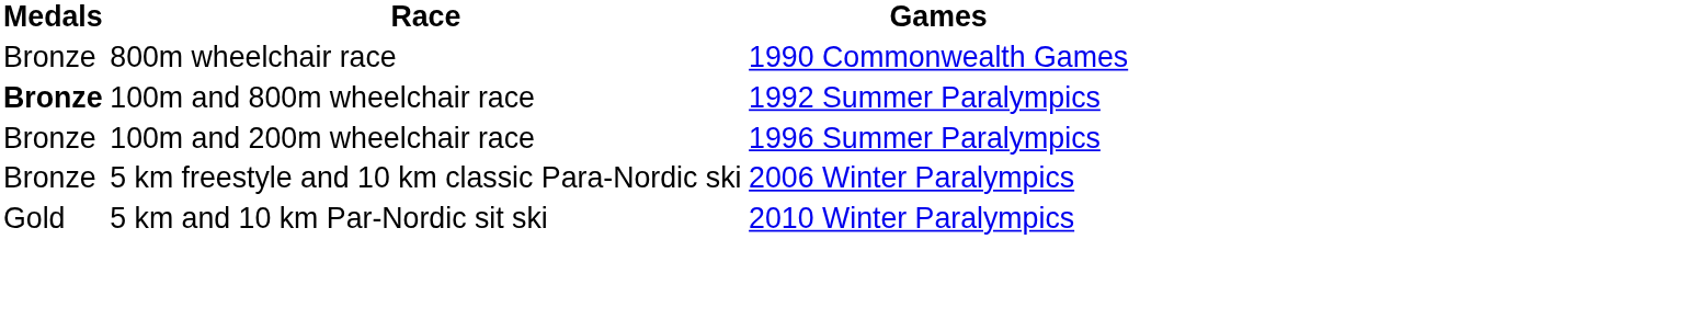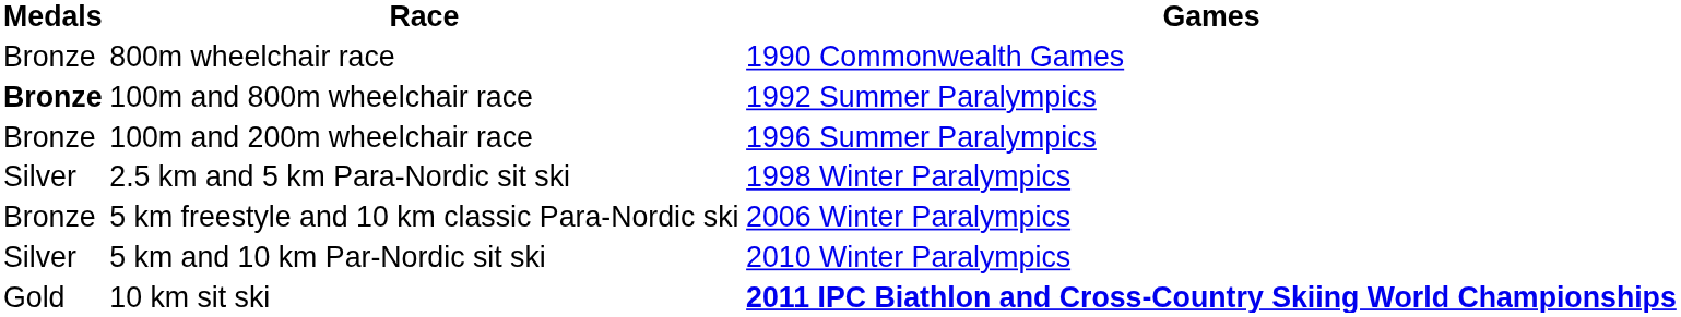+ row: Silver | 2.5 km and 5 km Para-Nordic sit ski | 1998 Winter Paralympics
5 km and 10 km Par-Nordic sit ski | Medals: Gold -> Silver
+ row: Gold | 10 km sit ski | 2011 IPC Biathlon and Cross-Country Skiing World Championships
